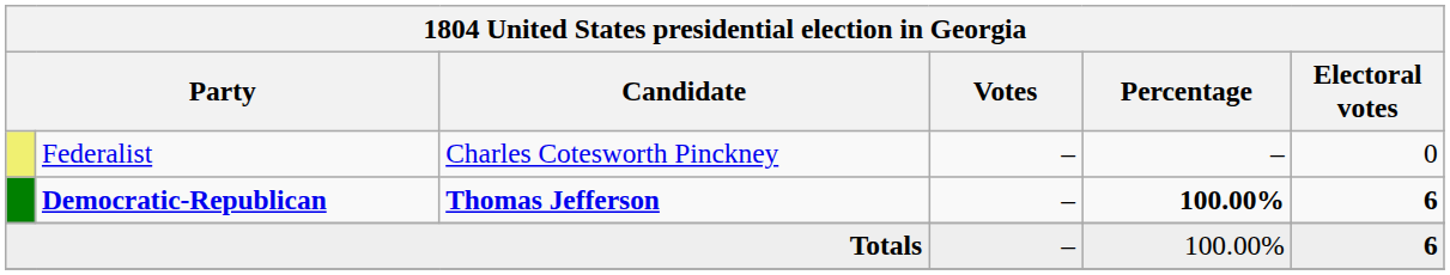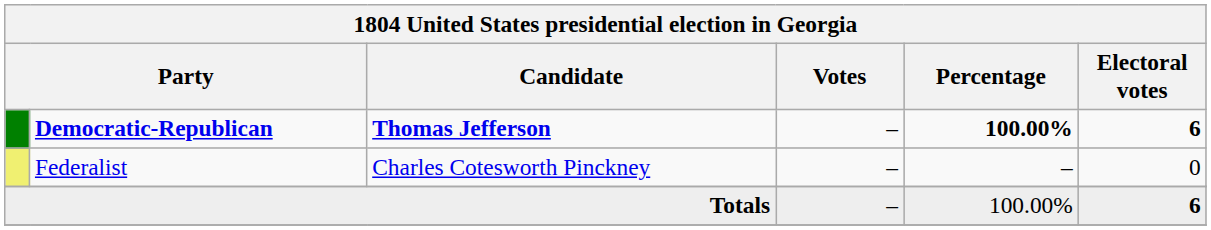rows swapped: Democratic-Republican <-> Federalist
